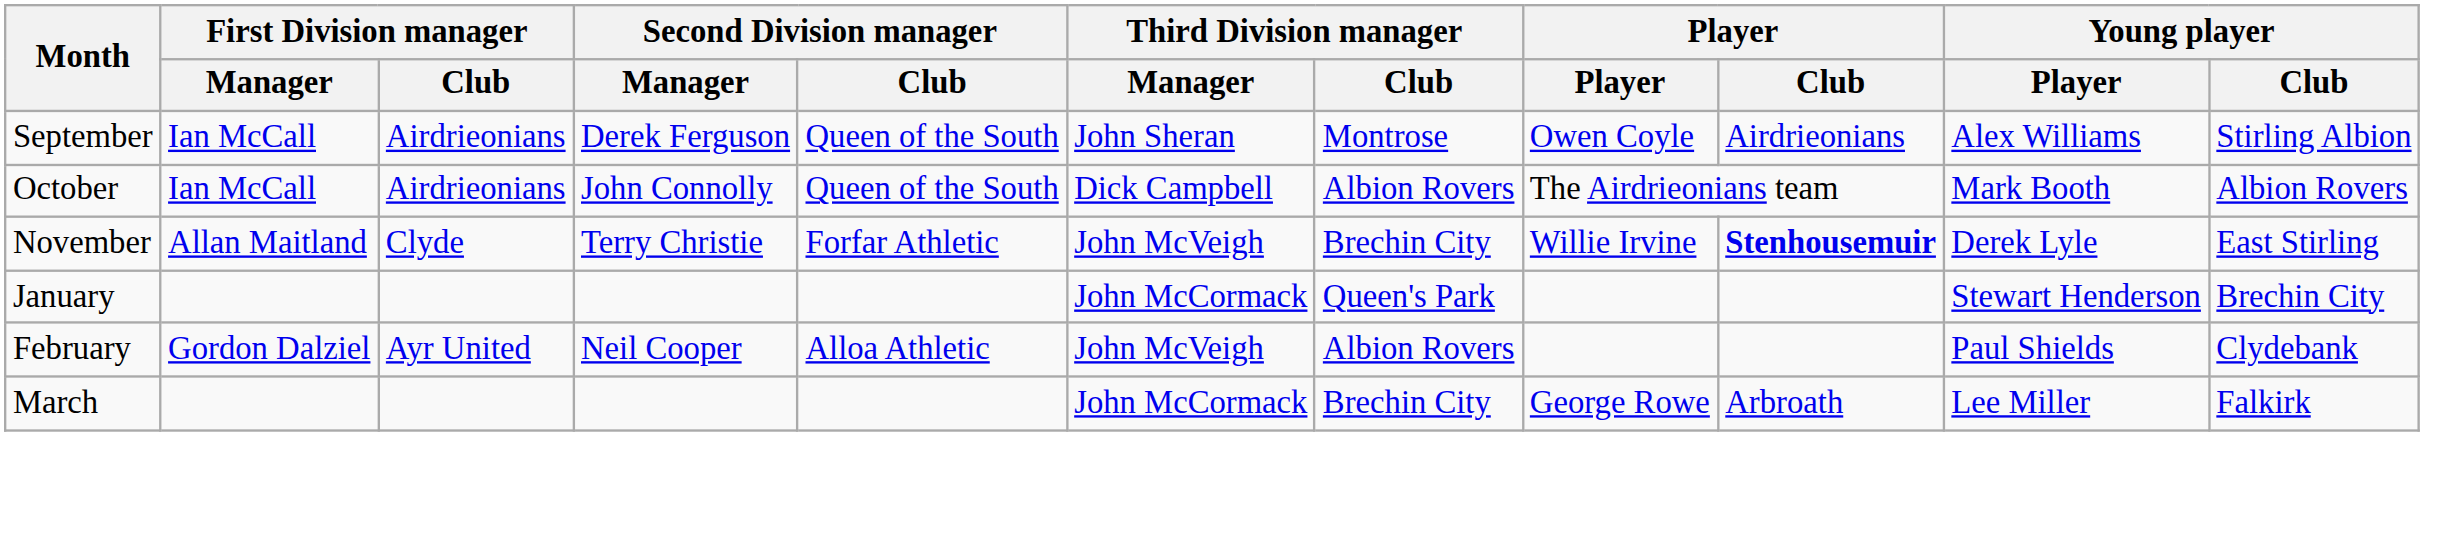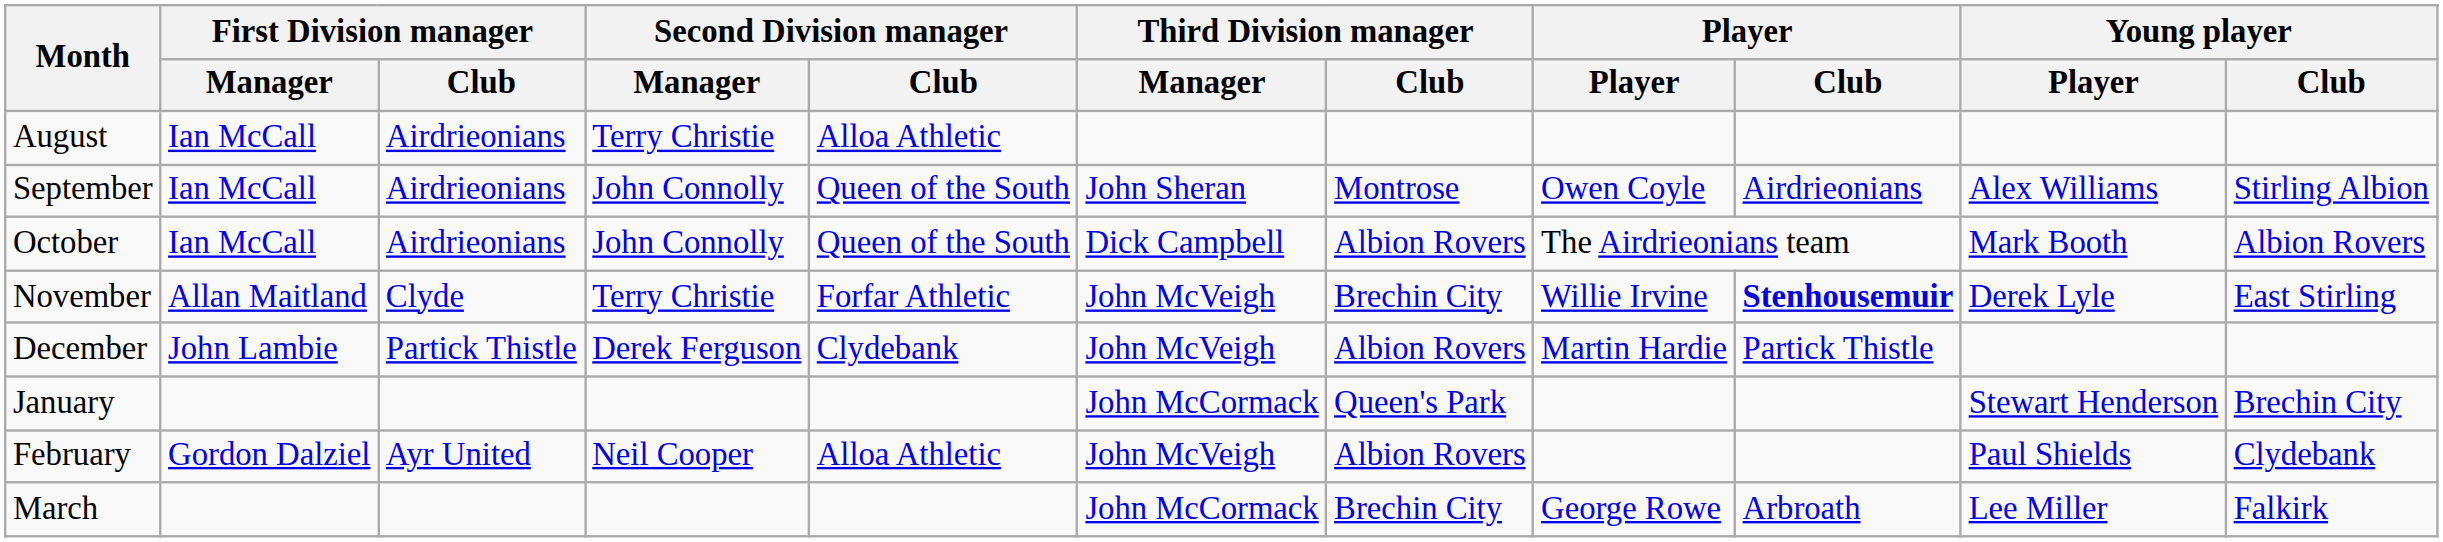+ row: August | Ian McCall | Airdrieonians | Terry Christie | Alloa Athletic
September | Second Division manager / Manager: Derek Ferguson -> John Connolly
+ row: December | John Lambie | Partick Thistle | Derek Ferguson | Clydebank | John McVeigh | Albion Rovers | Martin Hardie | Partick Thistle
